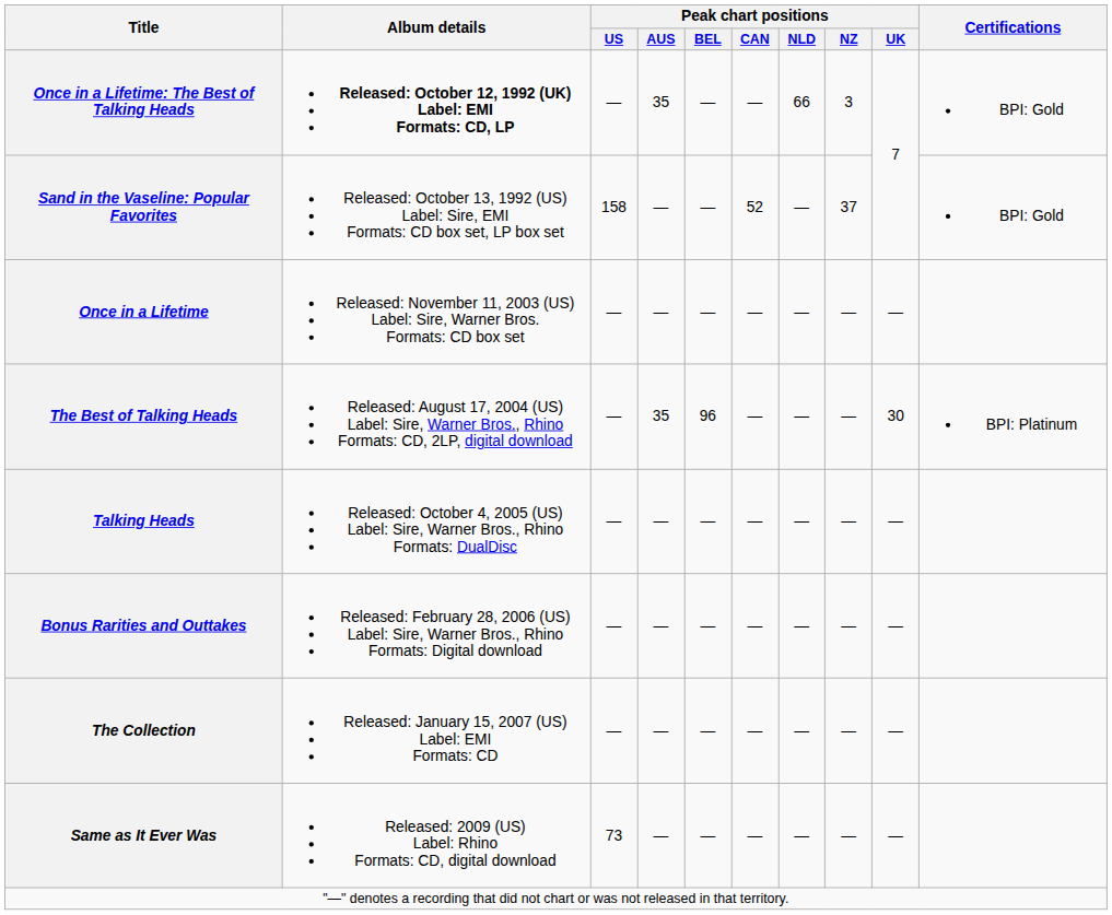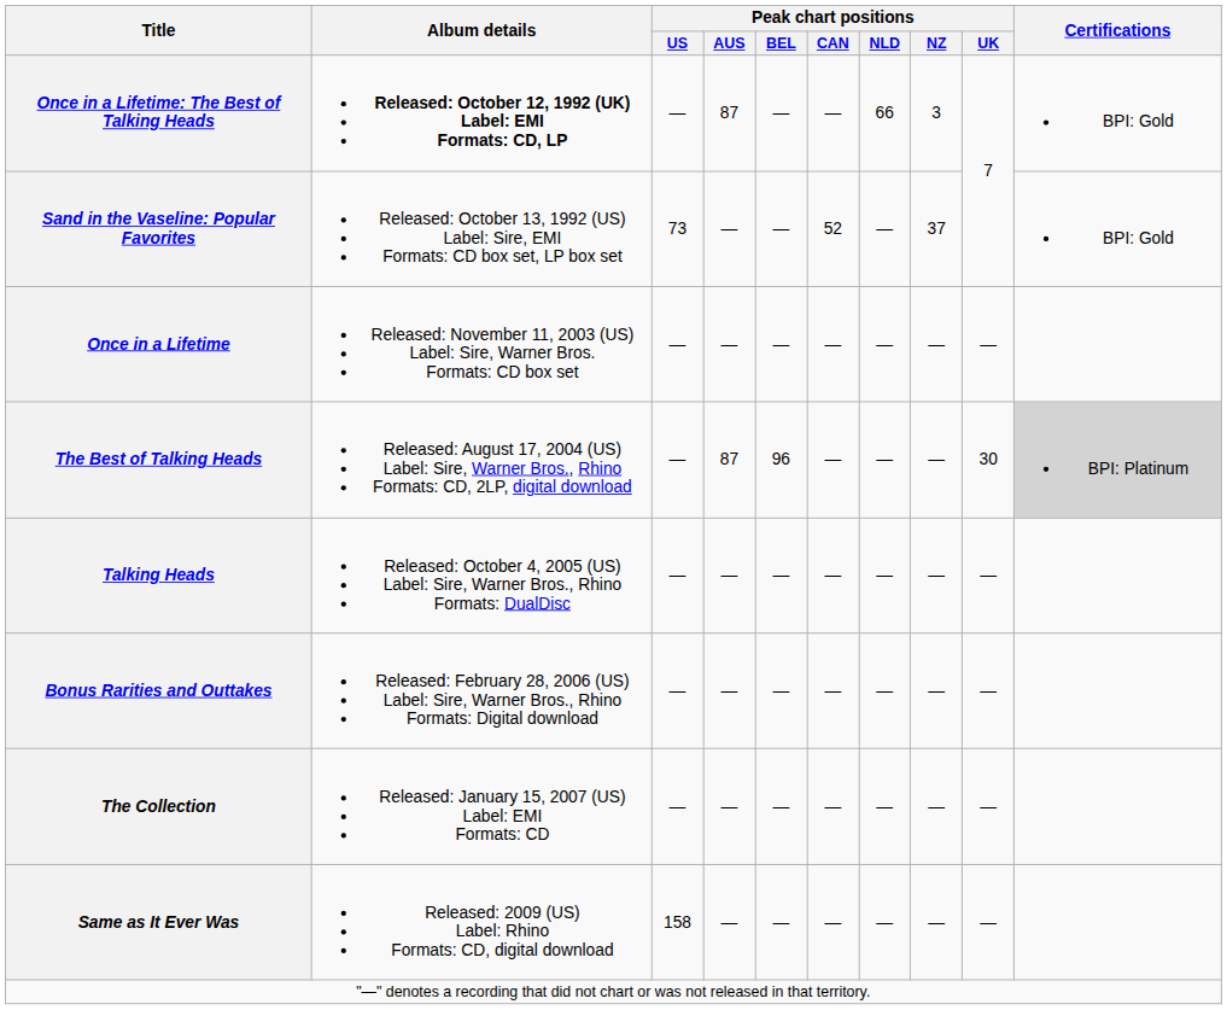Once in a Lifetime: The Best of Talking Heads | Peak chart positions / AUS: 35 -> 87
Sand in the Vaseline: Popular Favorites | Peak chart positions / US: 158 -> 73
The Best of Talking Heads | Peak chart positions / AUS: 35 -> 87
The Best of Talking Heads | Certifications: no background -> lightgrey background
Same as It Ever Was | Peak chart positions / US: 73 -> 158
